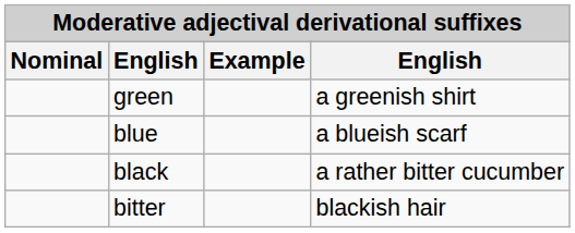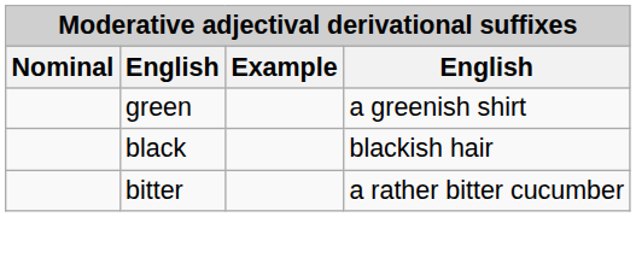- row: blue | a blueish scarf
black | column 4: a rather bitter cucumber -> blackish hair
bitter | column 4: blackish hair -> a rather bitter cucumber
